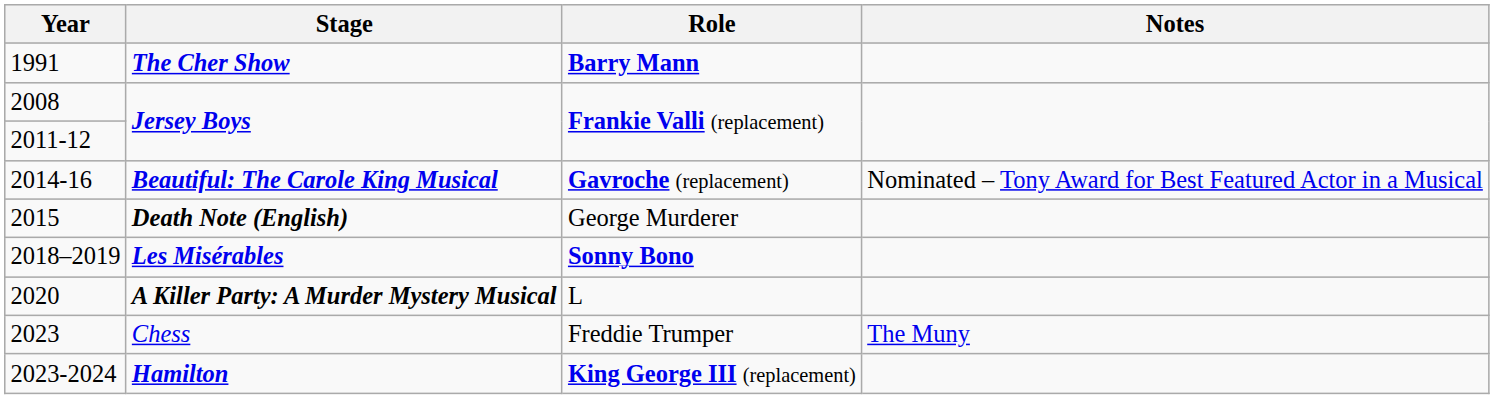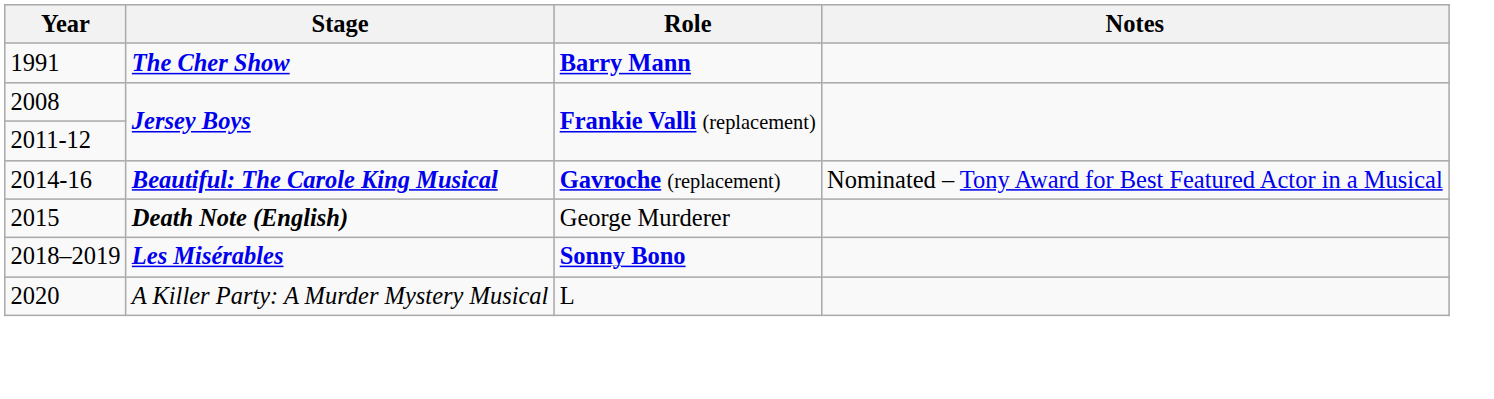2020 | Stage: bold -> normal
- row: 2023 | Chess | Freddie Trumper | The Muny
- row: 2023-2024 | Hamilton | King George III (replacement)
